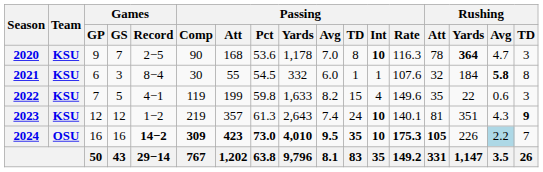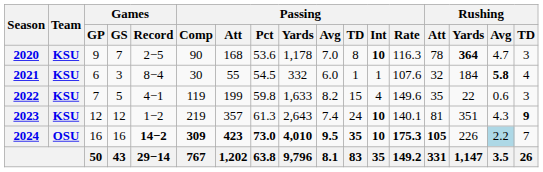2021 | Rushing / TD: 8 -> 4
